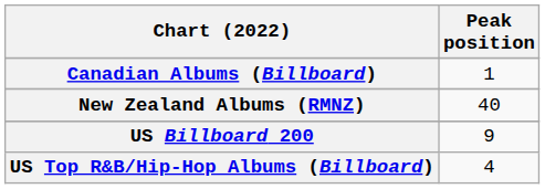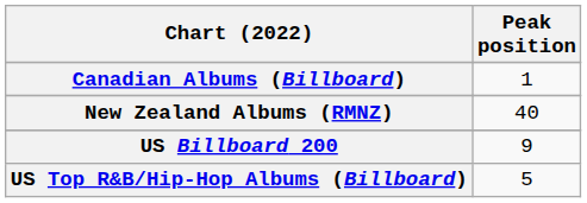US Top R&B/Hip-Hop Albums (Billboard) | Peak position: 4 -> 5
